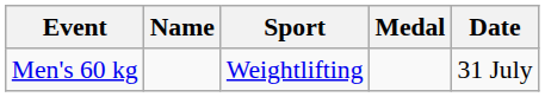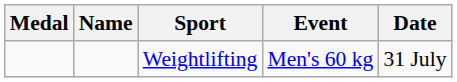columns swapped: Medal <-> Event
